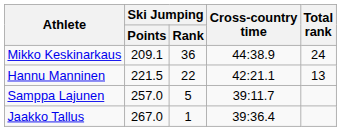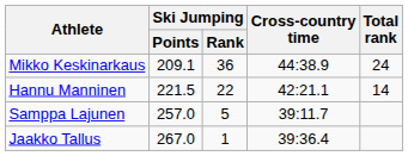Hannu Manninen | Total rank: 13 -> 14
